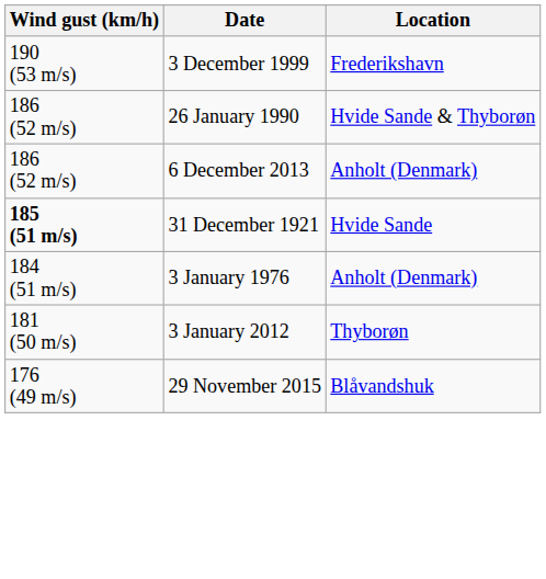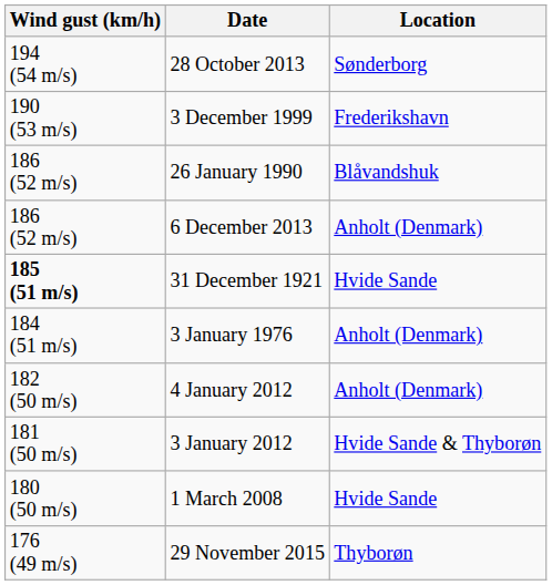+ row: 194 (54 m/s) | 28 October 2013 | Sønderborg
26 January 1990 | Location: Hvide Sande & Thyborøn -> Blåvandshuk
+ row: 182 (50 m/s) | 4 January 2012 | Anholt (Denmark)
3 January 2012 | Location: Thyborøn -> Hvide Sande & Thyborøn
+ row: 180 (50 m/s) | 1 March 2008 | Hvide Sande
29 November 2015 | Location: Blåvandshuk -> Thyborøn
